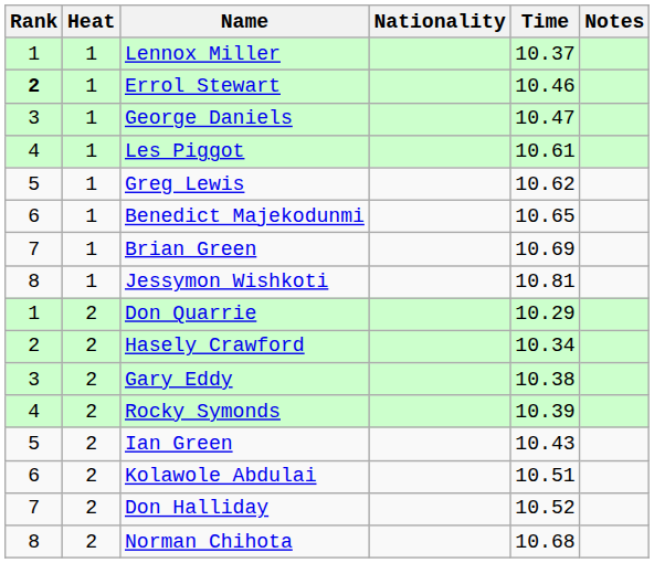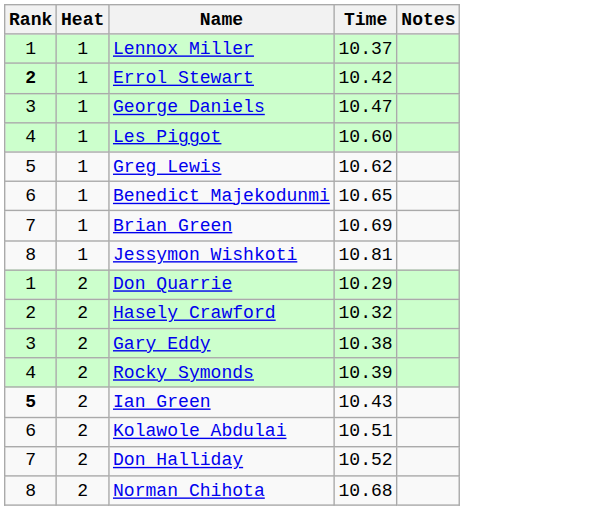- column: Nationality
Errol Stewart | Time: 10.46 -> 10.42
Les Piggot | Time: 10.61 -> 10.60
Hasely Crawford | Time: 10.34 -> 10.32
Ian Green | Rank: normal -> bold
